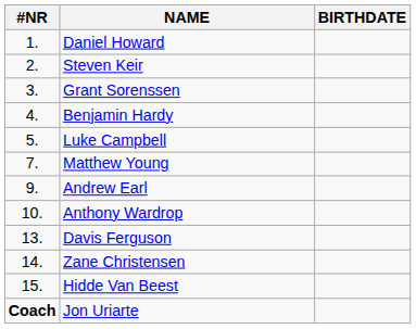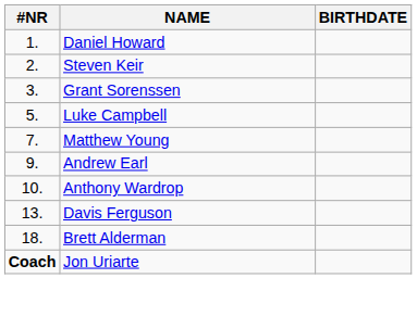- row: 4. | Benjamin Hardy
- row: 14. | Zane Christensen
- row: 15. | Hidde Van Beest
+ row: 18. | Brett Alderman
